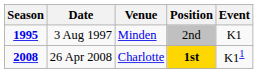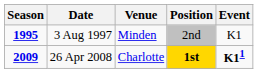26 Apr 2008 | Season: 2008 -> 2009
26 Apr 2008 | Event: normal -> bold
